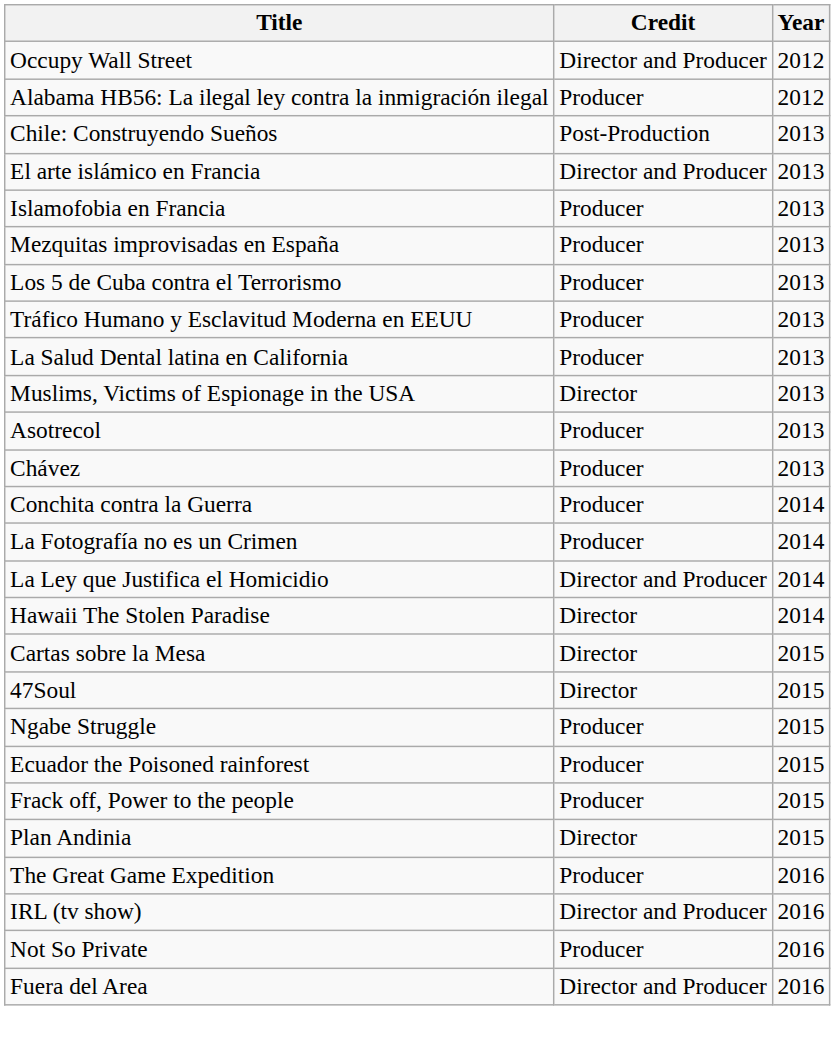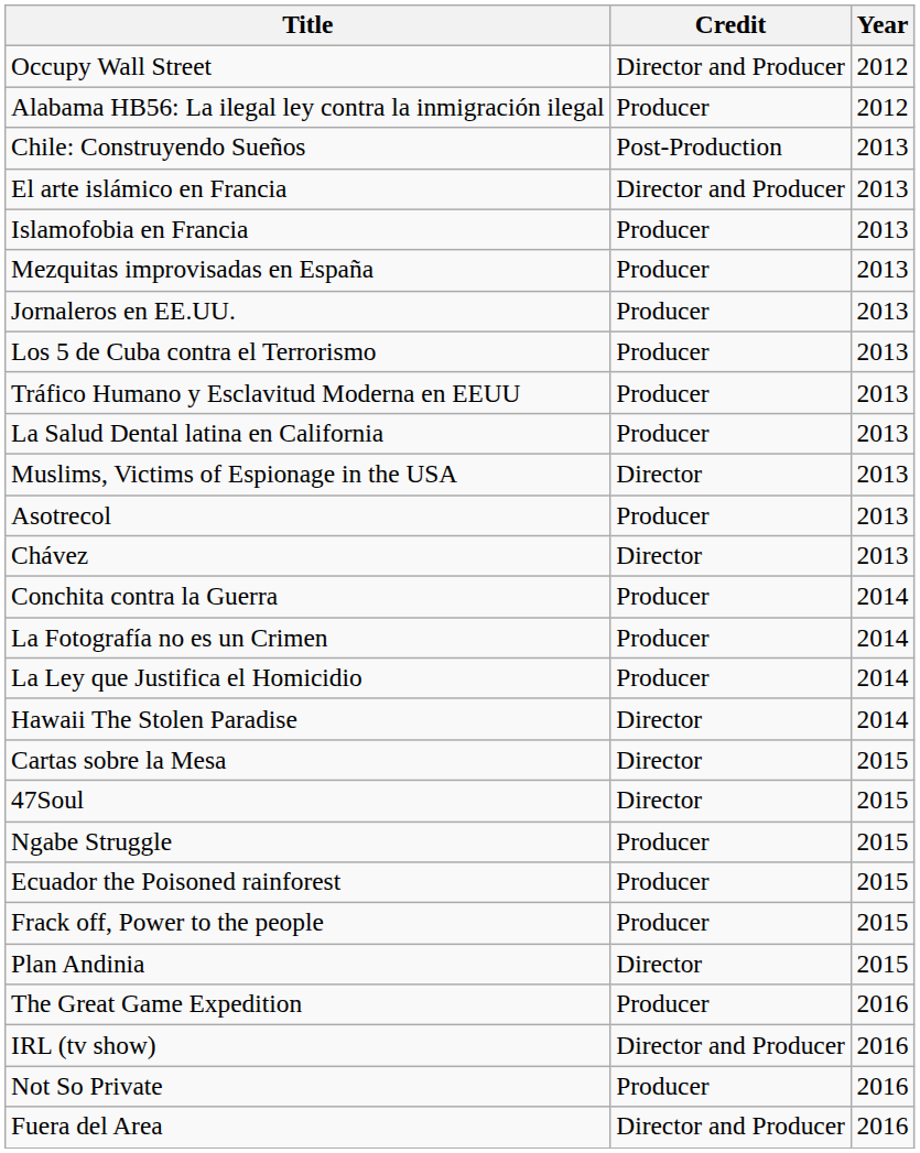+ row: Jornaleros en EE.UU. | Producer | 2013
Chávez | Credit: Producer -> Director
La Ley que Justifica el Homicidio | Credit: Director and Producer -> Producer
